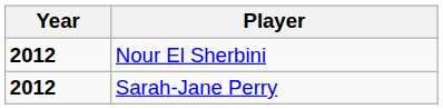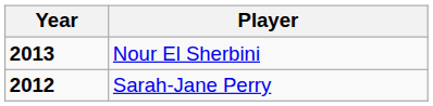Nour El Sherbini | Year: 2012 -> 2013
